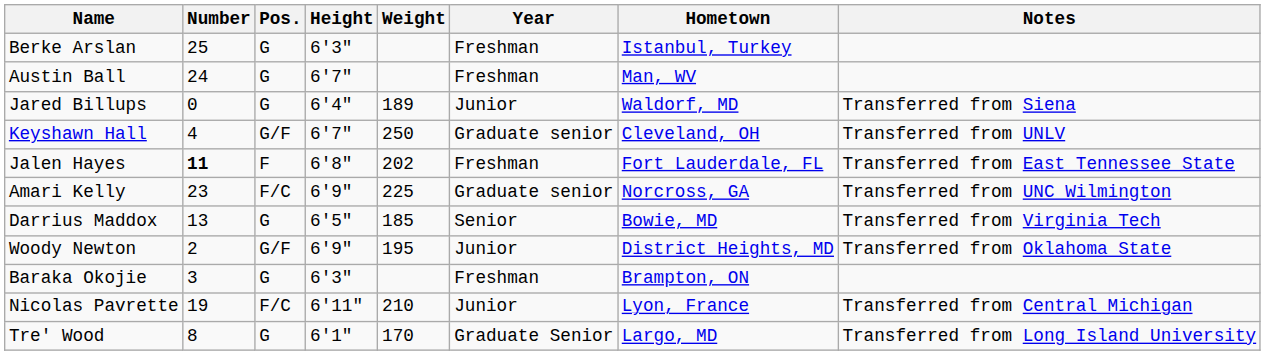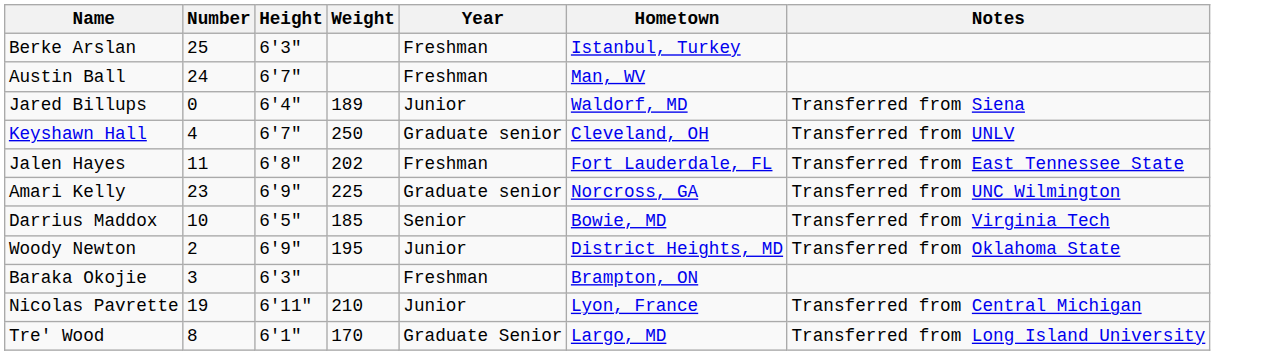- column: Pos. | G | G | G | G/F | F | F/C | G | G/F | G | F/C | G
Jalen Hayes | Number: bold -> normal
Darrius Maddox | Number: 13 -> 10
